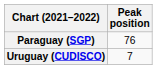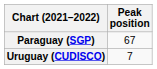Paraguay (SGP) | Peak position: 76 -> 67
